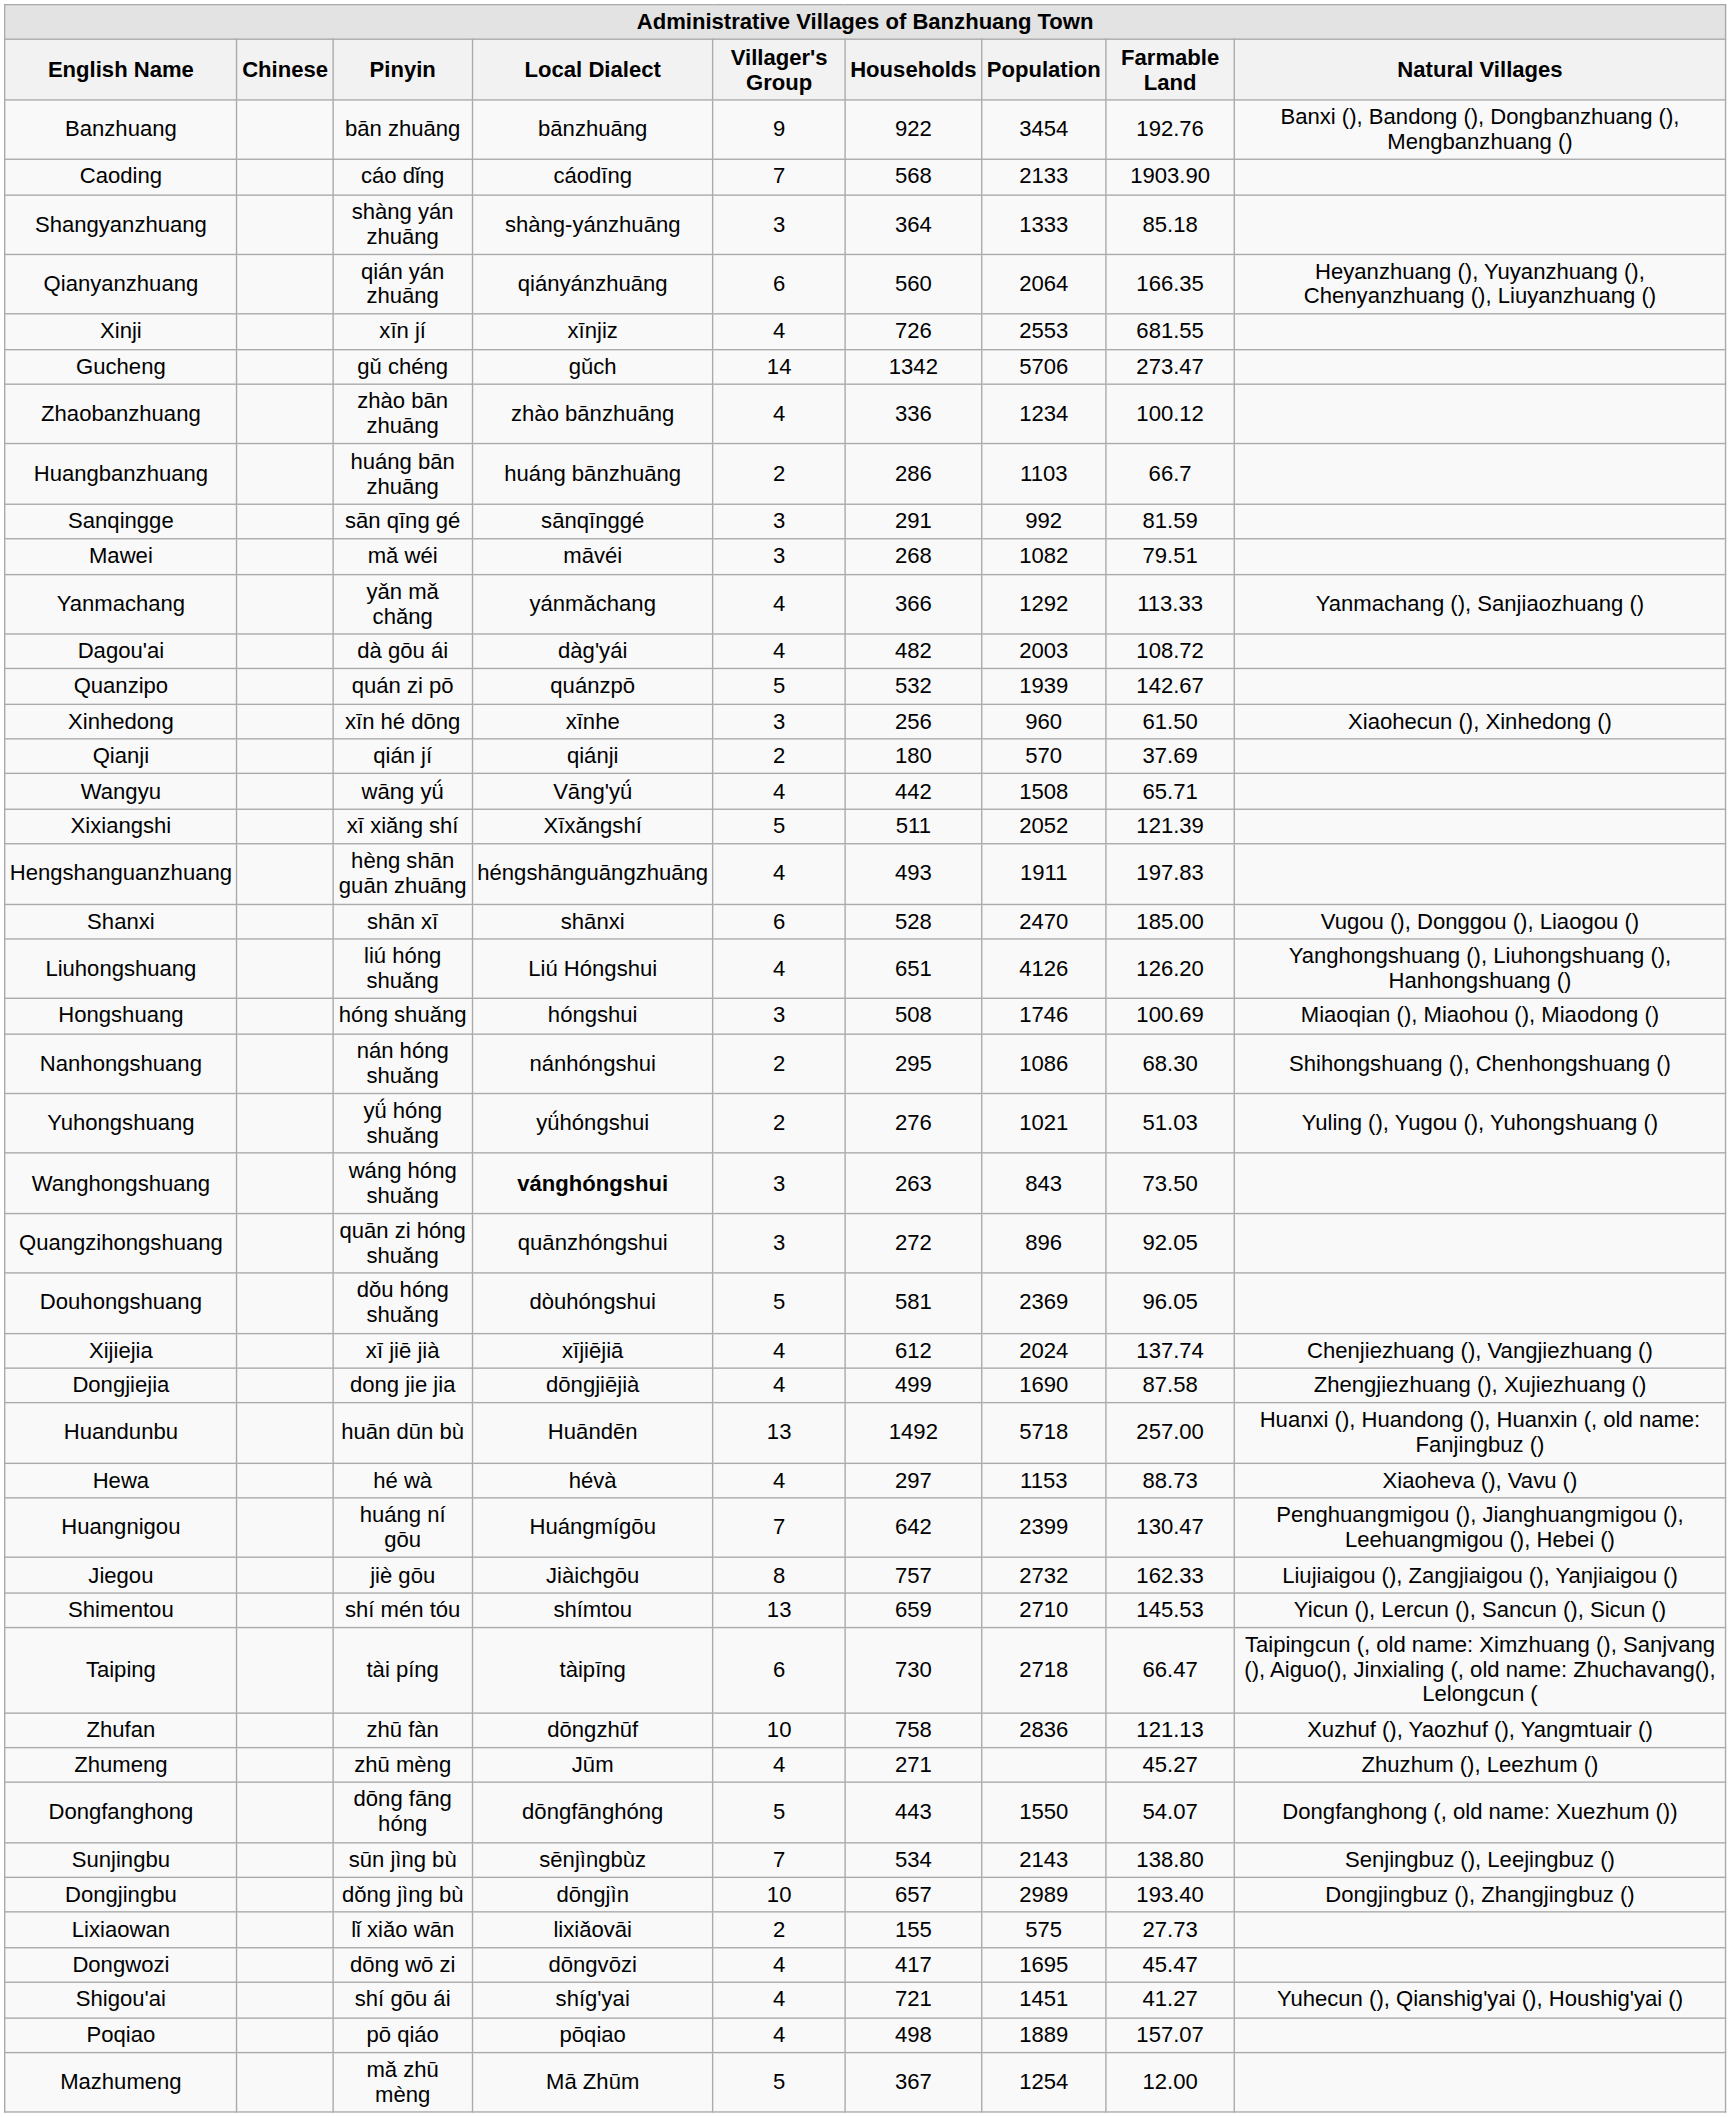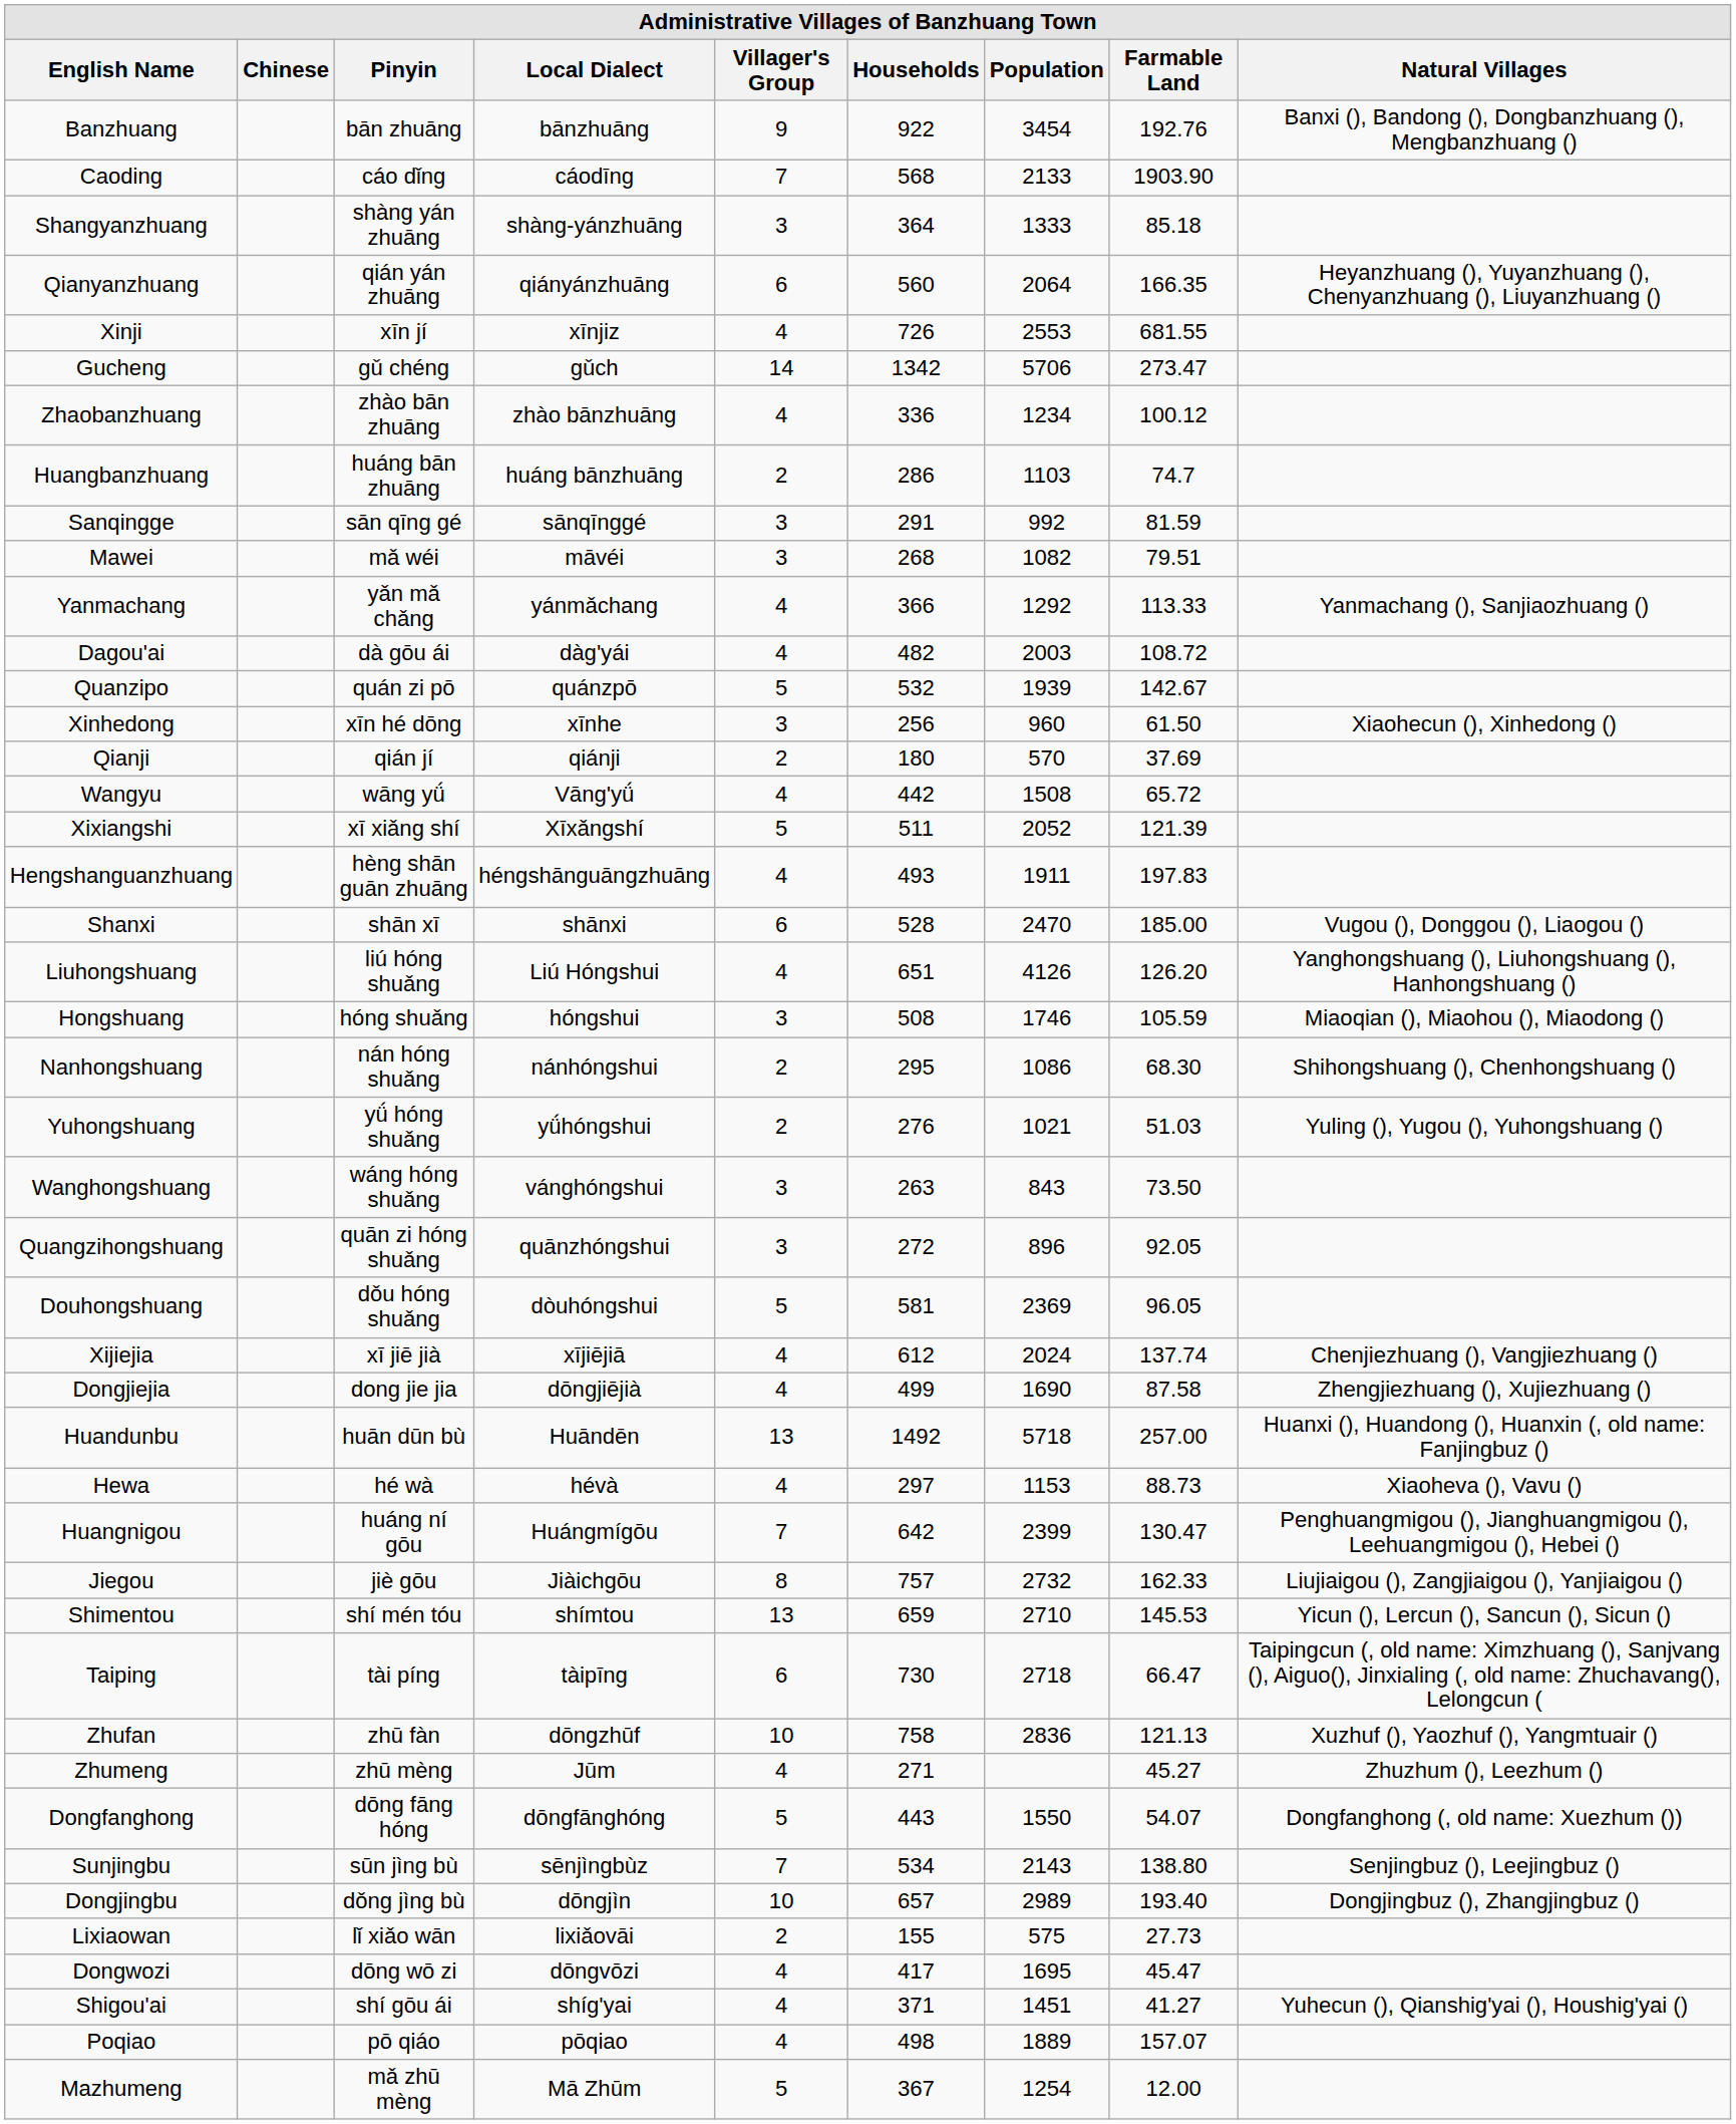Huangbanzhuang | Farmable Land: 66.7 -> 74.7
Wangyu | Farmable Land: 65.71 -> 65.72
Hongshuang | Farmable Land: 100.69 -> 105.59
Wanghongshuang | Local Dialect: bold -> normal
Shigou'ai | Households: 721 -> 371
